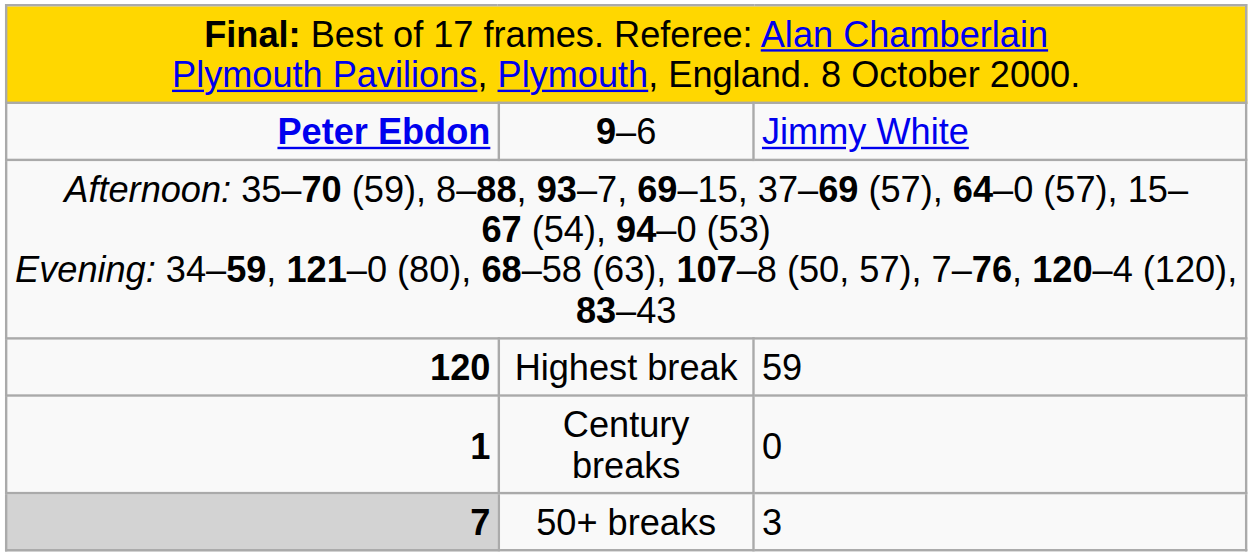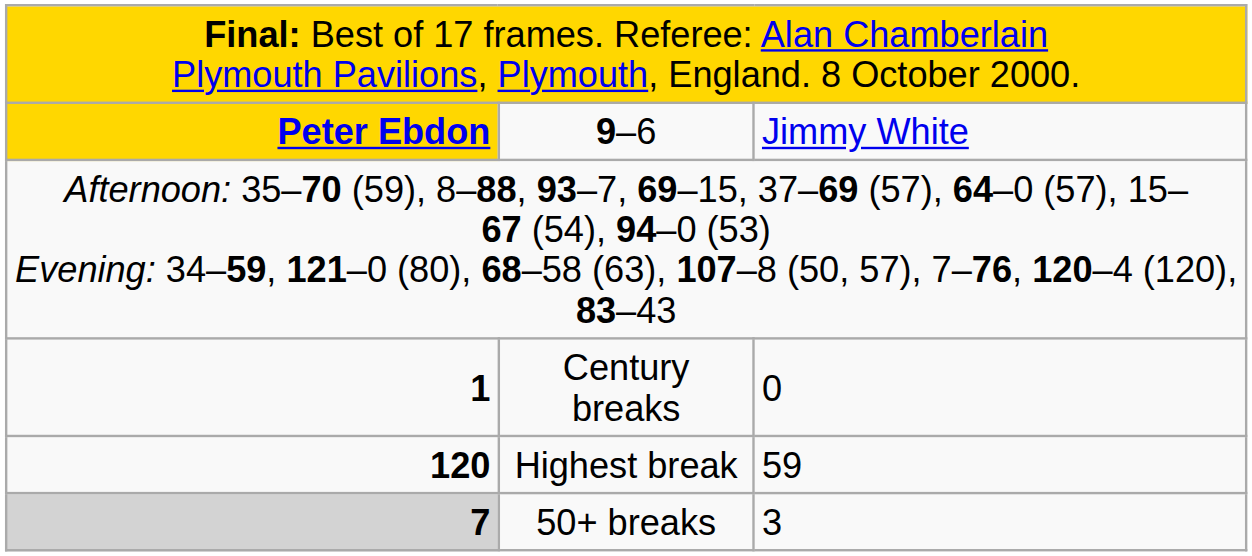9–6 | column 1: no background -> gold background
rows swapped: Highest break <-> Century breaks
